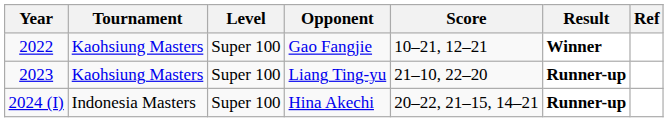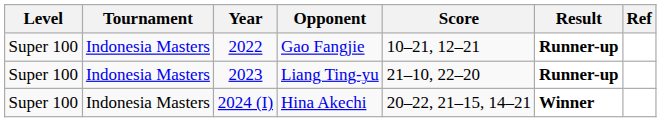columns swapped: Year <-> Level
Gao Fangjie | Tournament: Kaohsiung Masters -> Indonesia Masters
Gao Fangjie | Result: Winner -> Runner-up
Liang Ting-yu | Tournament: Kaohsiung Masters -> Indonesia Masters
Hina Akechi | Result: Runner-up -> Winner
